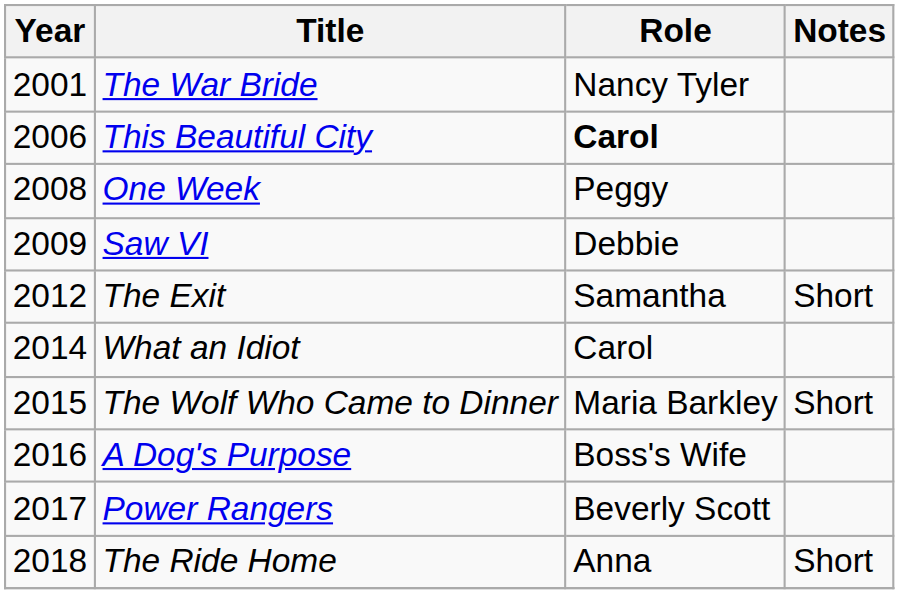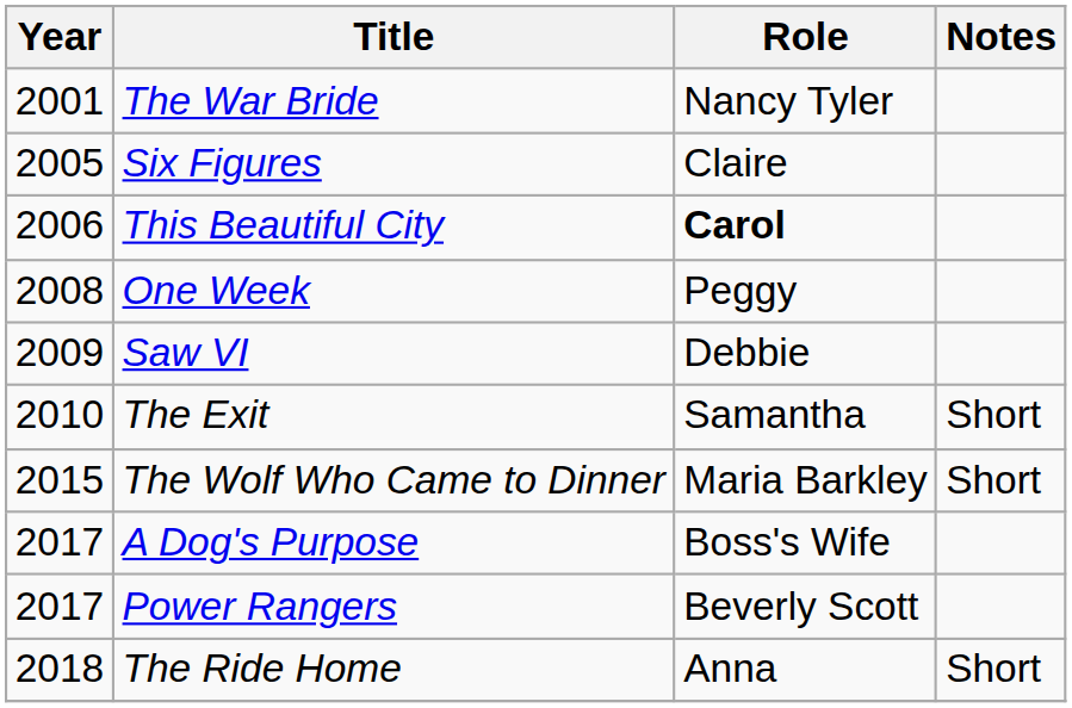+ row: 2005 | Six Figures | Claire
The Exit | Year: 2012 -> 2010
- row: 2014 | What an Idiot | Carol
A Dog's Purpose | Year: 2016 -> 2017
